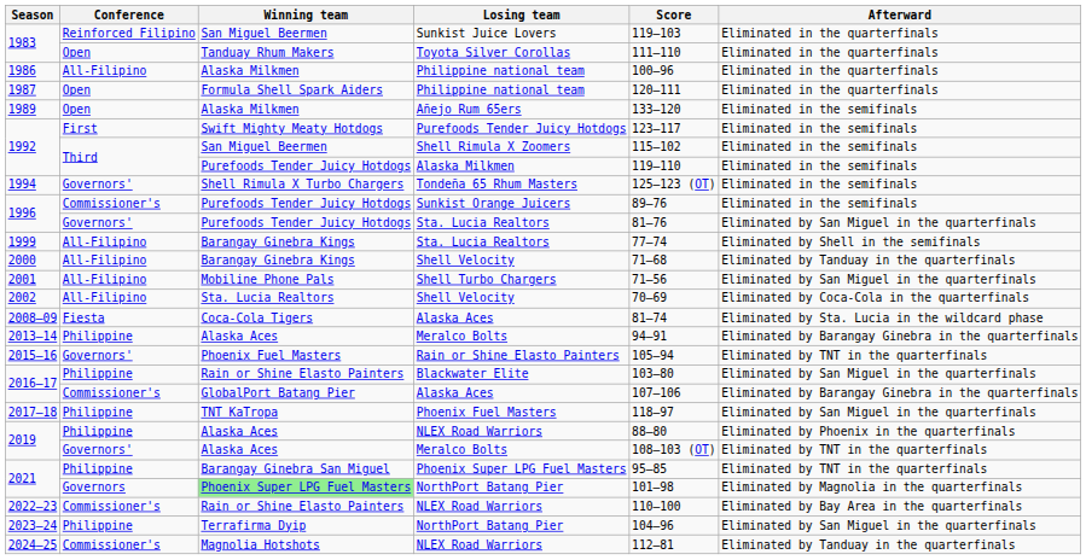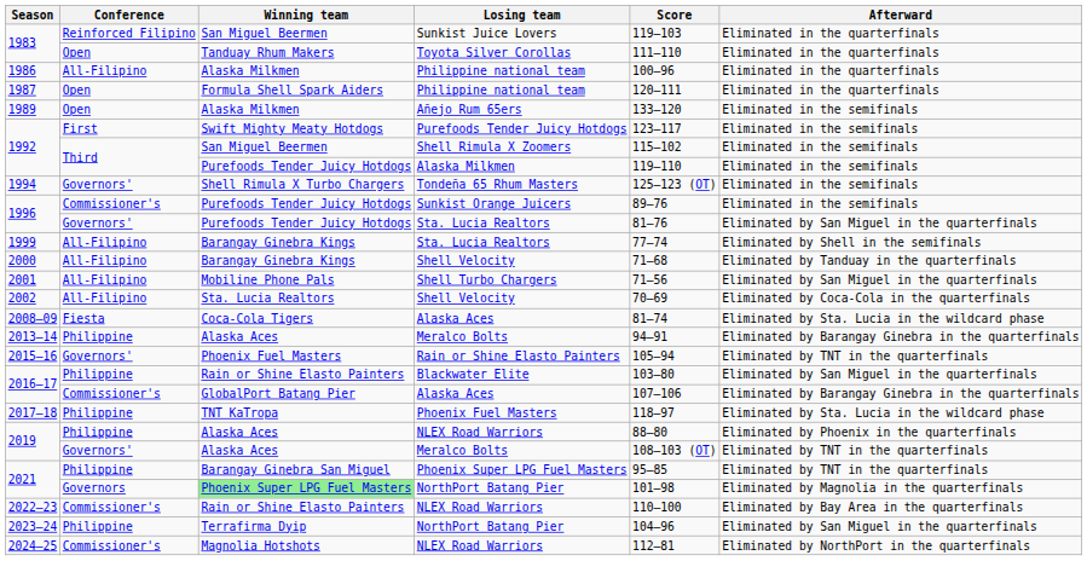2017–18 | Afterward: Eliminated by San Miguel in the quarterfinals -> Eliminated by Sta. Lucia in the wildcard phase
2024–25 | Afterward: Eliminated by Tanduay in the quarterfinals -> Eliminated by NorthPort in the quarterfinals
